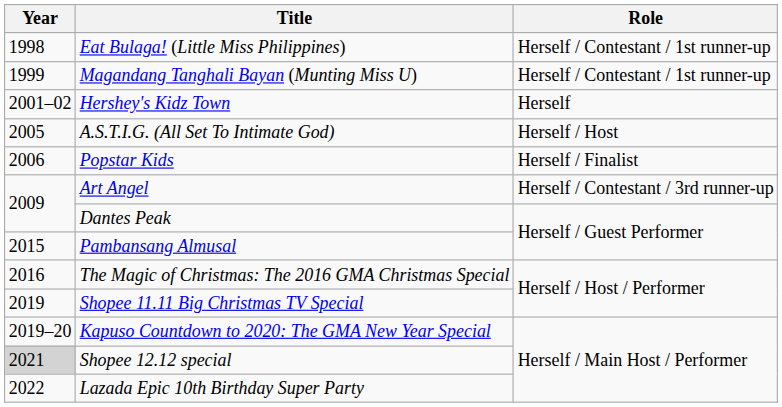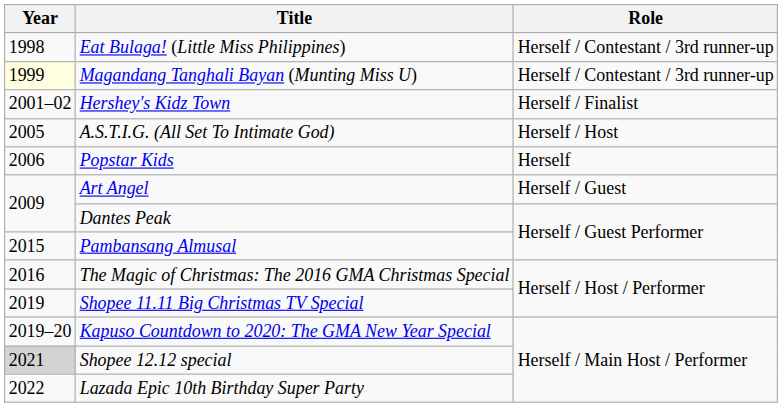Eat Bulaga! (Little Miss Philippines) | Role: Herself / Contestant / 1st runner-up -> Herself / Contestant / 3rd runner-up
Magandang Tanghali Bayan (Munting Miss U) | Year: no background -> lightyellow background
Magandang Tanghali Bayan (Munting Miss U) | Role: Herself / Contestant / 1st runner-up -> Herself / Contestant / 3rd runner-up
Hershey's Kidz Town | Role: Herself -> Herself / Finalist
Popstar Kids | Role: Herself / Finalist -> Herself
Art Angel | Role: Herself / Contestant / 3rd runner-up -> Herself / Guest
